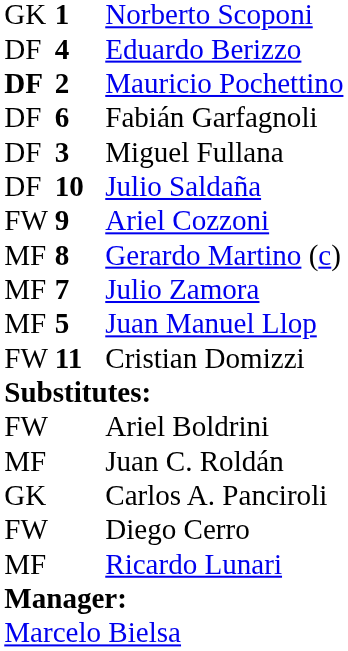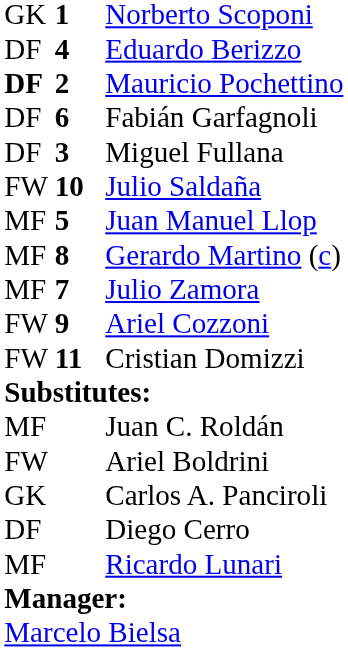Julio Saldaña | column 1: DF -> FW
rows swapped: Juan Manuel Llop <-> Ariel Cozzoni
rows swapped: Juan C. Roldán <-> Ariel Boldrini
Diego Cerro | column 1: FW -> DF
